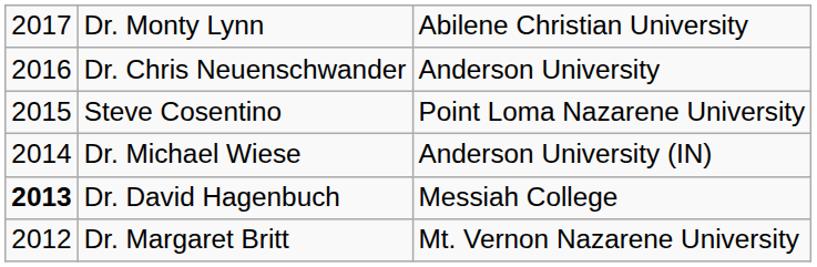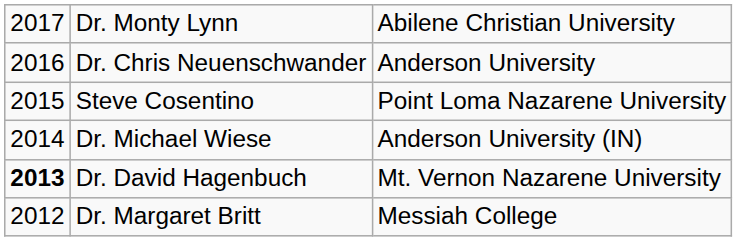Dr. David Hagenbuch | column 3: Messiah College -> Mt. Vernon Nazarene University
Dr. Margaret Britt | column 3: Mt. Vernon Nazarene University -> Messiah College
